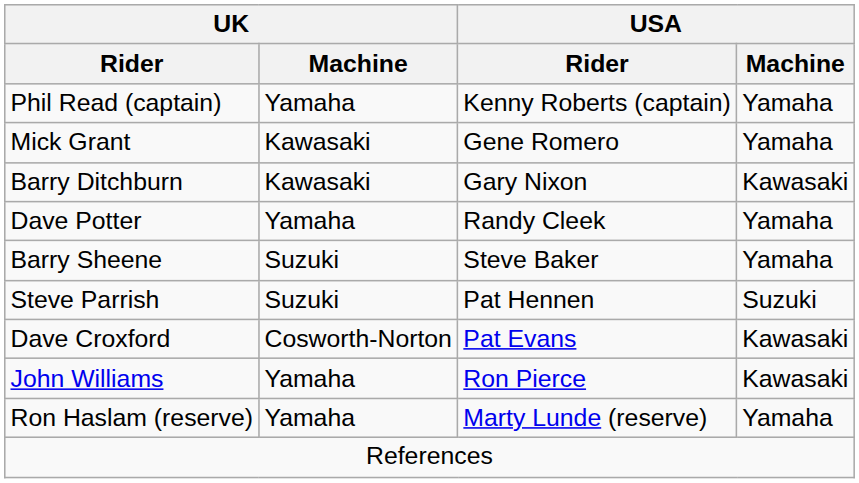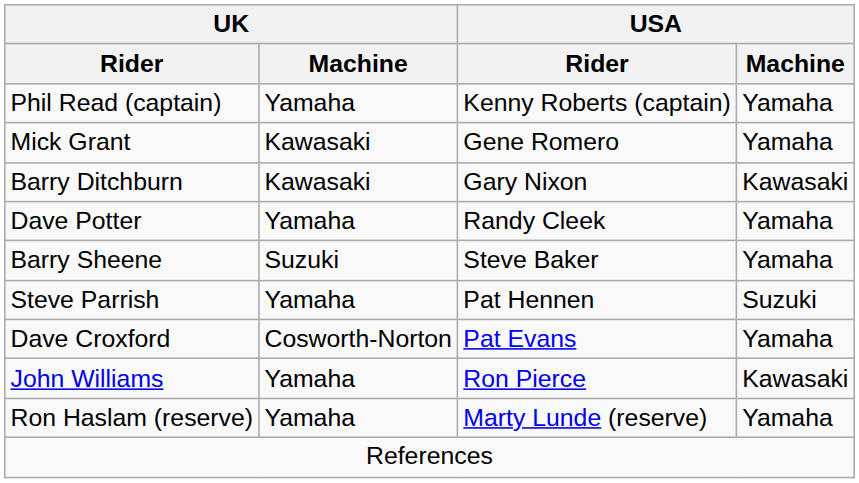Steve Parrish | UK / Machine: Suzuki -> Yamaha
Dave Croxford | USA / Machine: Kawasaki -> Yamaha
